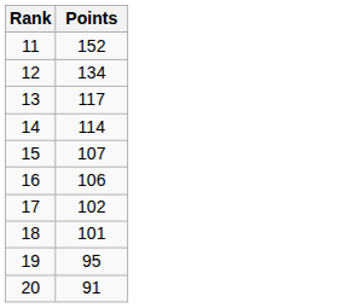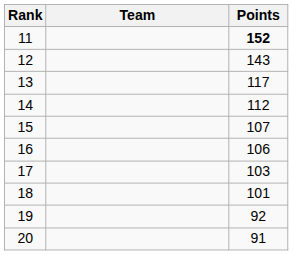+ column: Team
11 | Points: normal -> bold
12 | Points: 134 -> 143
14 | Points: 114 -> 112
17 | Points: 102 -> 103
19 | Points: 95 -> 92
